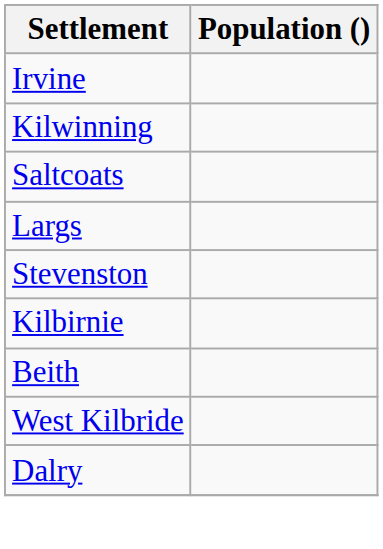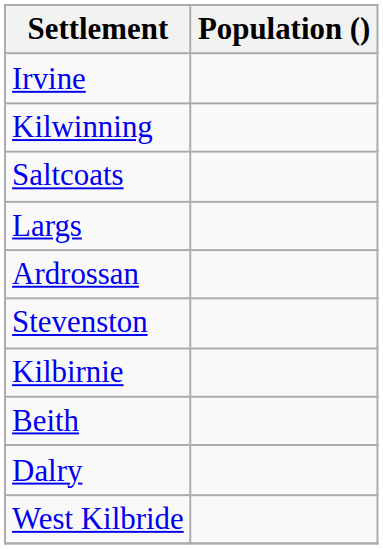+ row: Ardrossan
rows swapped: Dalry <-> West Kilbride
